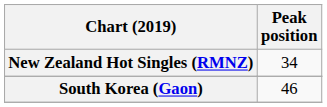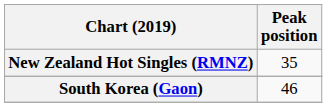New Zealand Hot Singles (RMNZ) | Peak position: 34 -> 35
